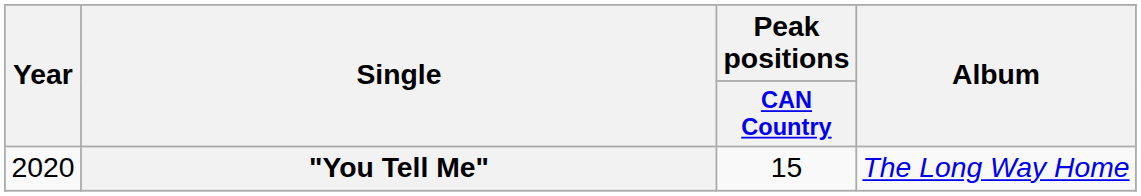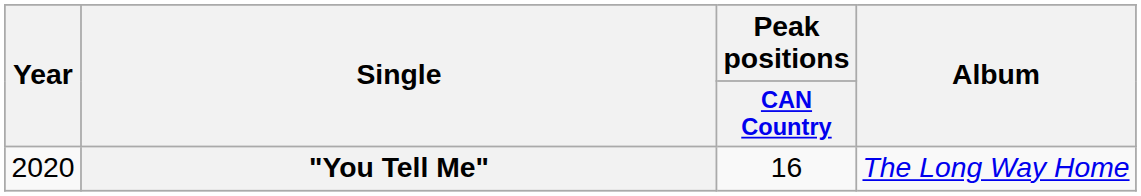"You Tell Me" | Peak positions / CAN Country: 15 -> 16
